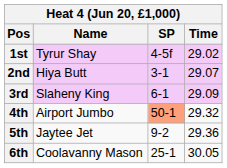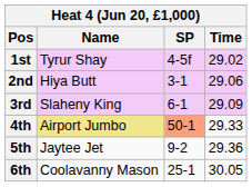2nd | Time: 29.07 -> 29.06
4th | Name: no background -> khaki background
4th | Time: 29.32 -> 29.33
